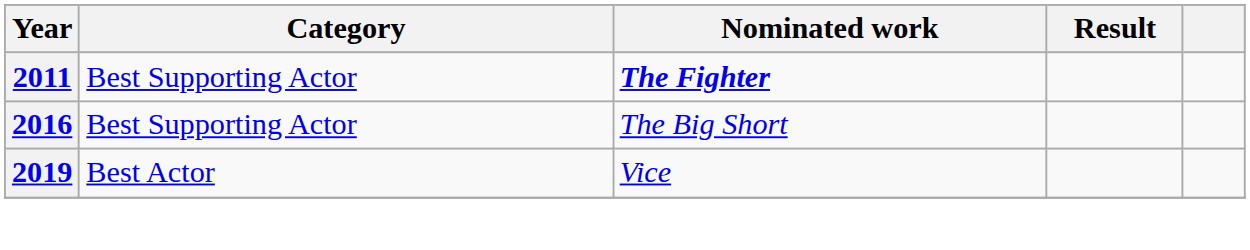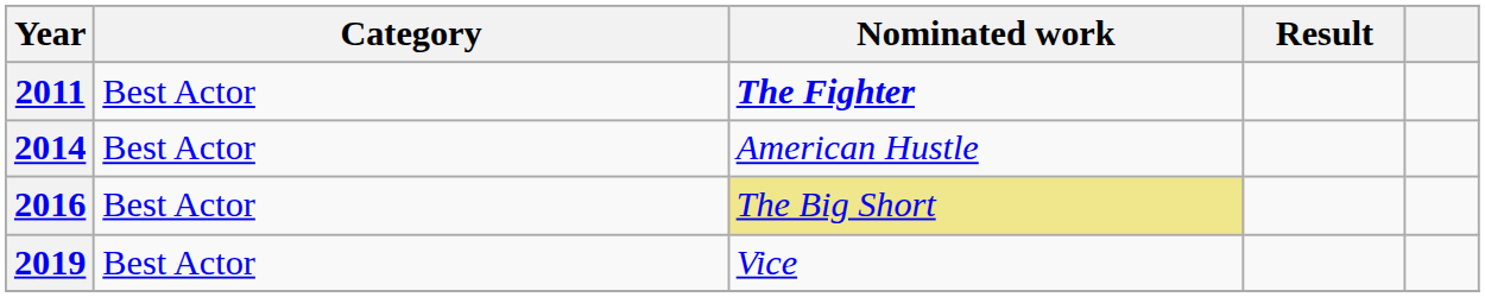2011 | Category: Best Supporting Actor -> Best Actor
+ row: 2014 | Best Actor | American Hustle
2016 | Category: Best Supporting Actor -> Best Actor
2016 | Nominated work: no background -> khaki background
